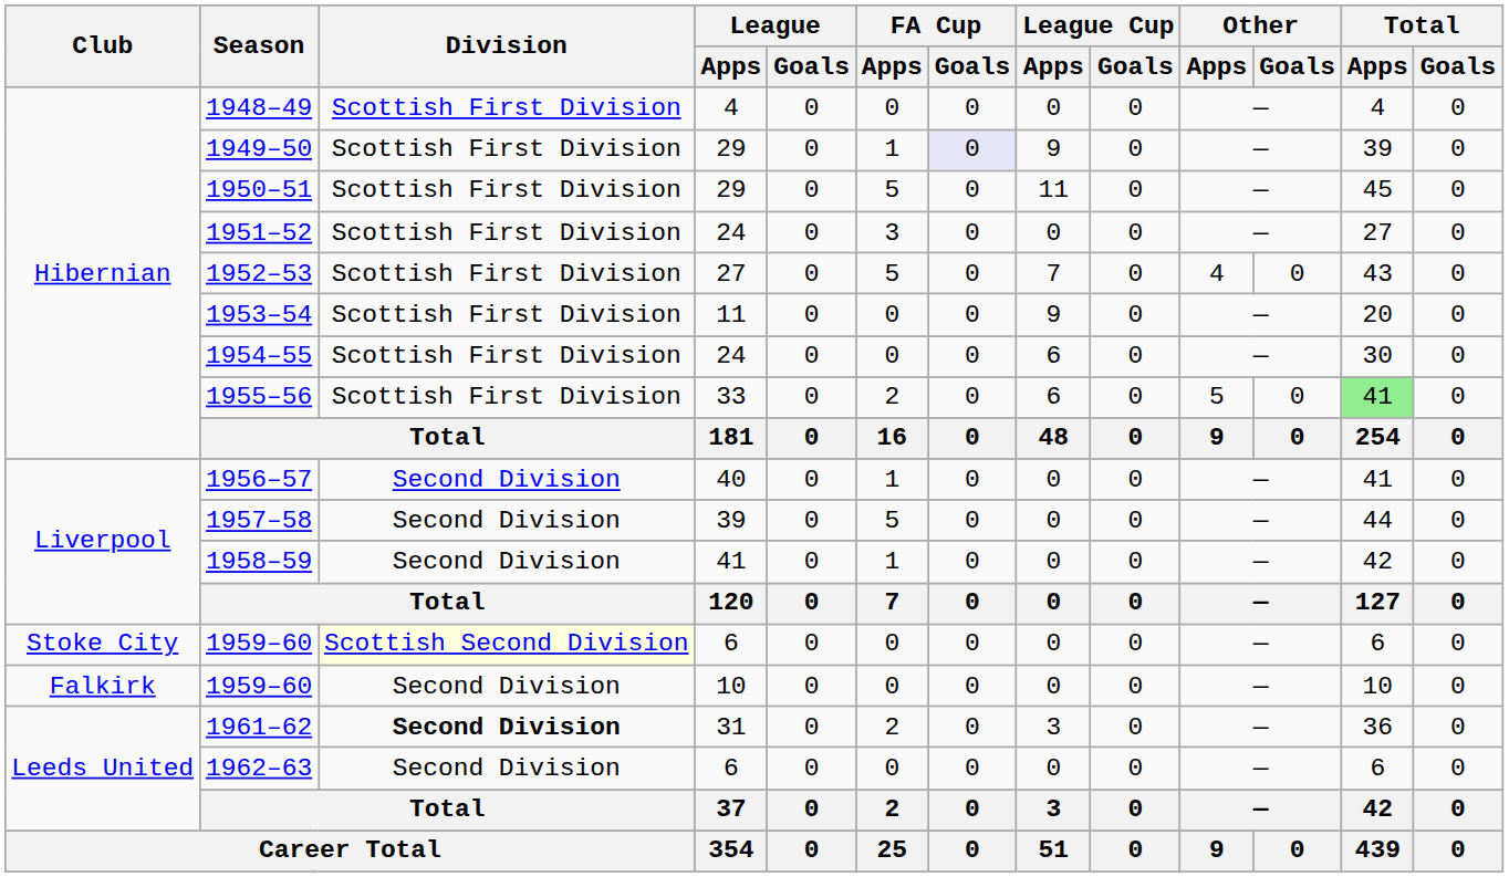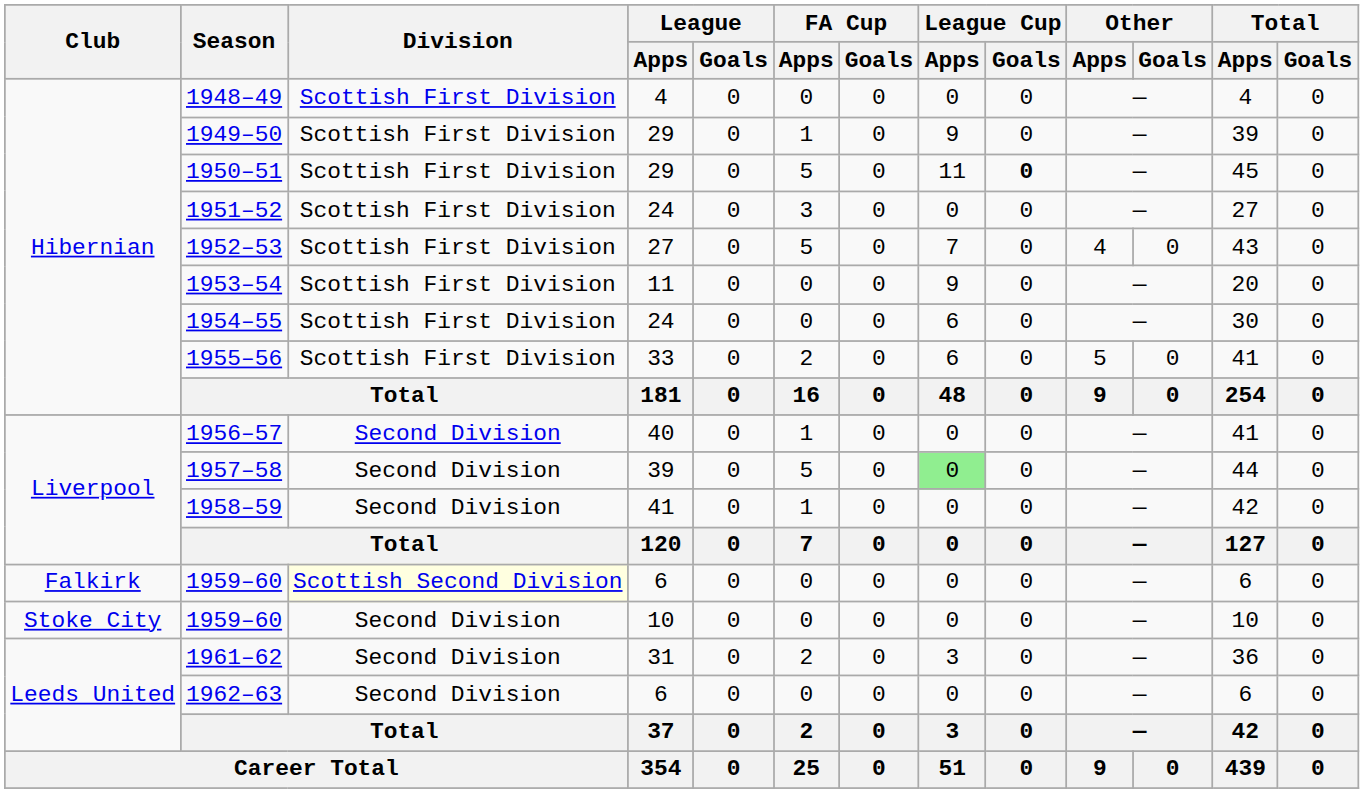1949–50 | FA Cup / Goals: lavender background -> no background
1950–51 | League Cup / Goals: normal -> bold
1955–56 | Total / Apps: lightgreen background -> no background
1957–58 | League Cup / Apps: no background -> lightgreen background
1959–60 / 6 | Club: Stoke City -> Falkirk
1959–60 / 10 | Club: Falkirk -> Stoke City
1961–62 | Division: bold -> normal
